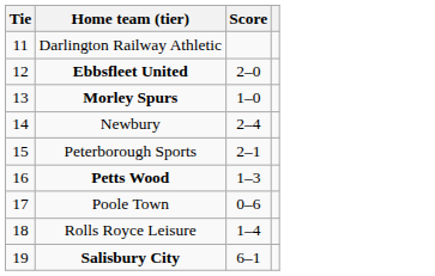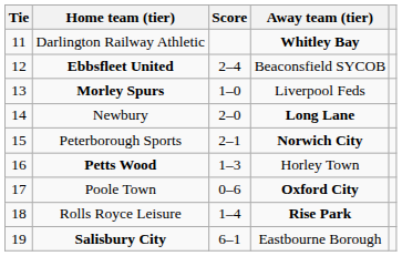+ column: Away team (tier) | Whitley Bay | Beaconsfield SYCOB | Liverpool Feds | Long Lane | Norwich City | Horley Town | Oxford City | Rise Park | Eastbourne Borough
Ebbsfleet United | Score: 2–0 -> 2–4
Newbury | Score: 2–4 -> 2–0
